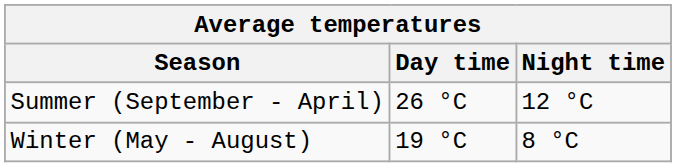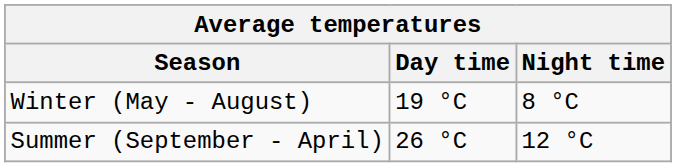rows swapped: Summer (September - April) <-> Winter (May - August)
